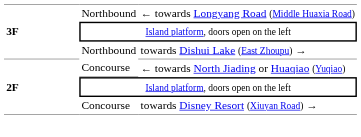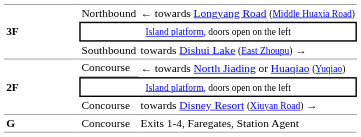towards Dishui Lake (East Zhoupu) → | column 2: Northbound -> Southbound
+ row: G | Concourse | Exits 1-4, Faregates, Station Agent
